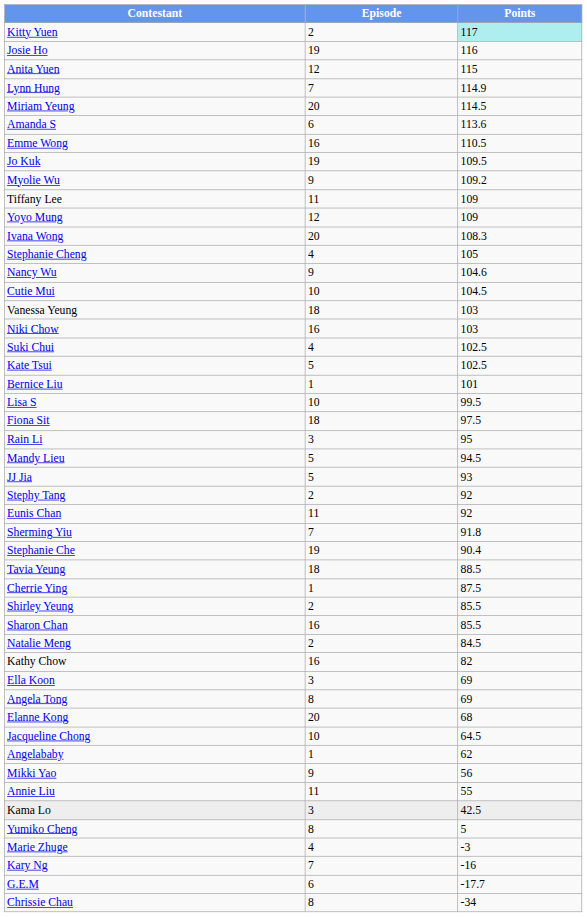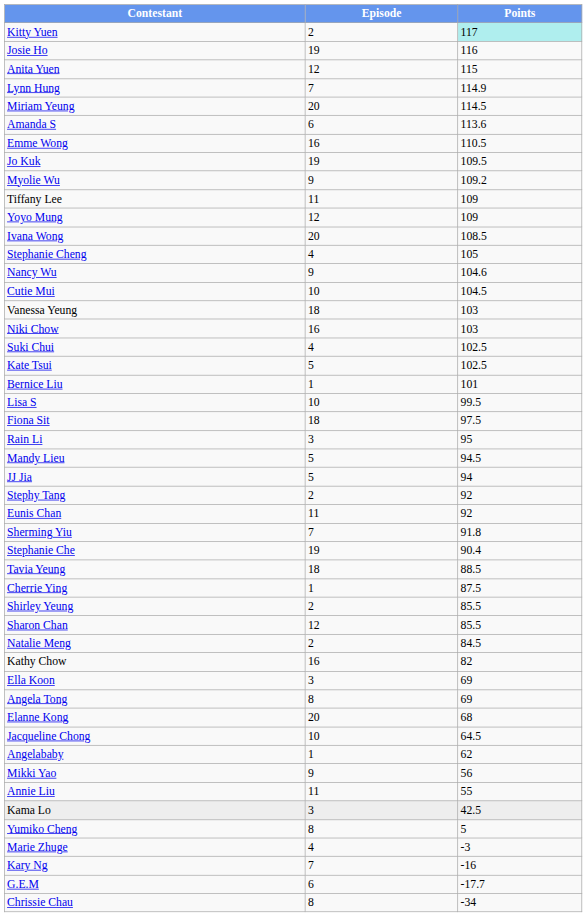Ivana Wong | Points: 108.3 -> 108.5
JJ Jia | Points: 93 -> 94
Sharon Chan | Episode: 16 -> 12
